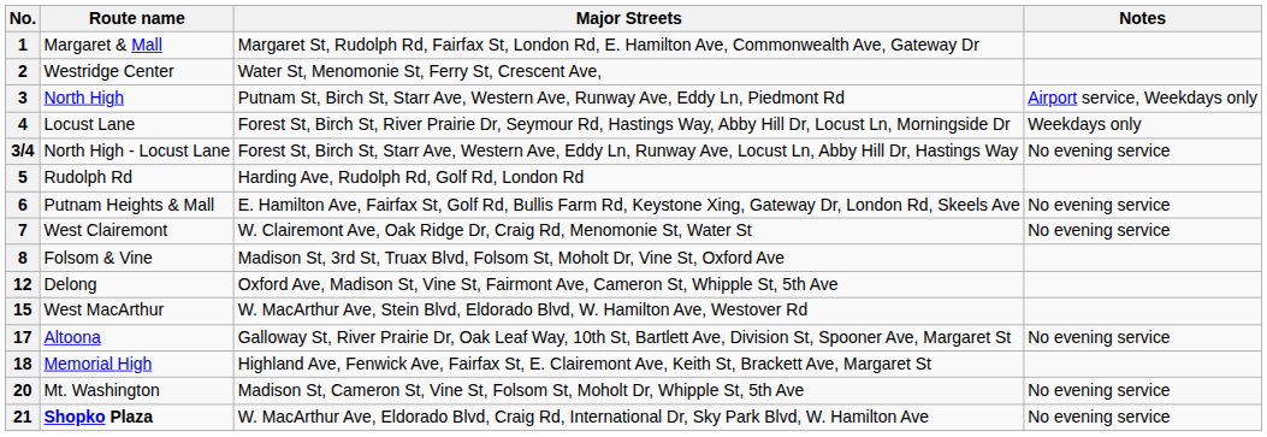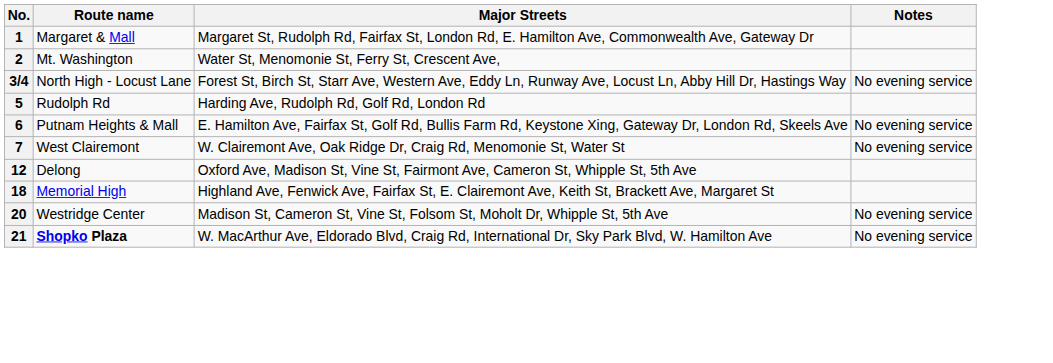2 | Route name: Westridge Center -> Mt. Washington
- row: 3 | North High | Putnam St, Birch St, Starr Ave, Western Ave, Runway Ave, Eddy Ln, Piedmont Rd | Airport service, Weekdays only
- row: 4 | Locust Lane | Forest St, Birch St, River Prairie Dr, Seymour Rd, Hastings Way, Abby Hill Dr, Locust Ln, Morningside Dr | Weekdays only
- row: 8 | Folsom & Vine | Madison St, 3rd St, Truax Blvd, Folsom St, Moholt Dr, Vine St, Oxford Ave
- row: 15 | West MacArthur | W. MacArthur Ave, Stein Blvd, Eldorado Blvd, W. Hamilton Ave, Westover Rd
- row: 17 | Altoona | Galloway St, River Prairie Dr, Oak Leaf Way, 10th St, Bartlett Ave, Division St, Spooner Ave, Margaret St | No evening service
20 | Route name: Mt. Washington -> Westridge Center
